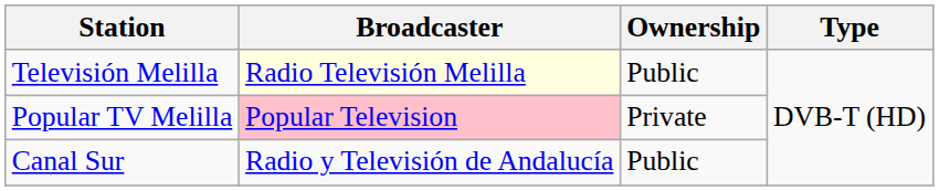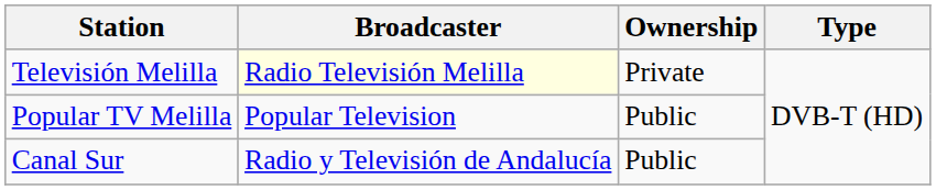Televisión Melilla | Ownership: Public -> Private
Popular TV Melilla | Broadcaster: pink background -> no background
Popular TV Melilla | Ownership: Private -> Public
